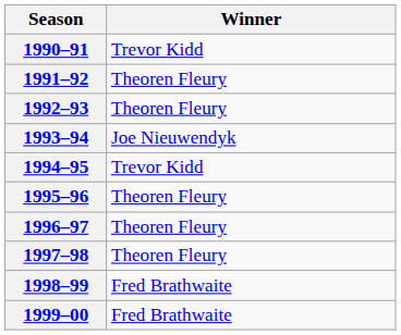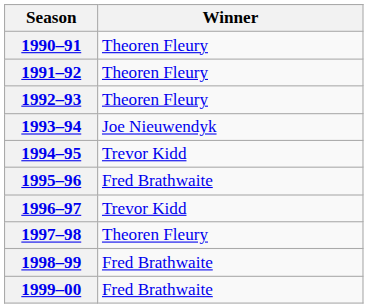1990–91 | Winner: Trevor Kidd -> Theoren Fleury
1995–96 | Winner: Theoren Fleury -> Fred Brathwaite
1996–97 | Winner: Theoren Fleury -> Trevor Kidd
